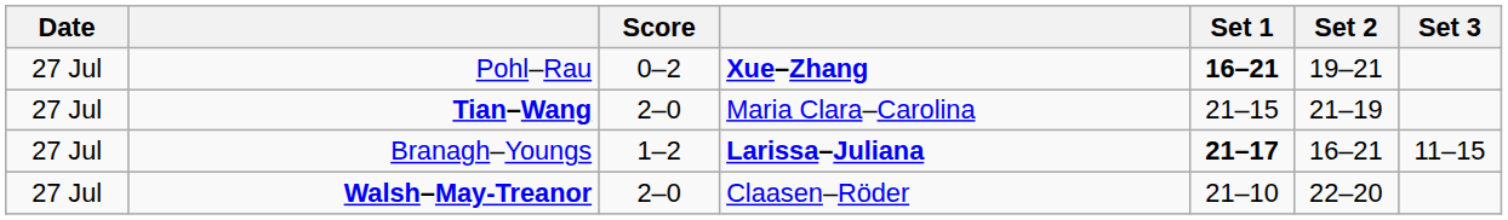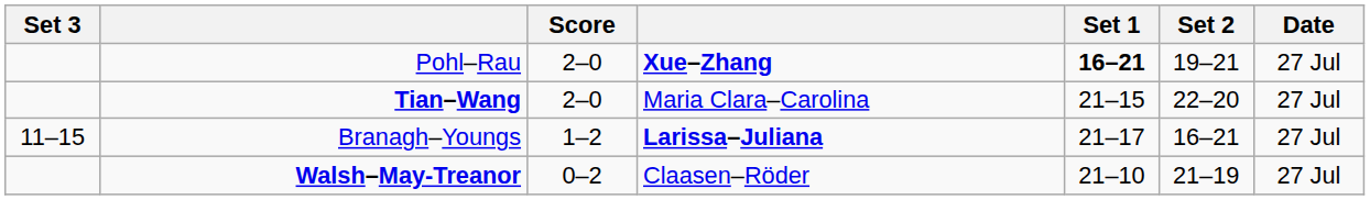columns swapped: Date <-> Set 3
Pohl–Rau | Score: 0–2 -> 2–0
Tian–Wang | Set 2: 21–19 -> 22–20
Branagh–Youngs | Set 1: bold -> normal
Walsh–May-Treanor | Score: 2–0 -> 0–2
Walsh–May-Treanor | Set 2: 22–20 -> 21–19
